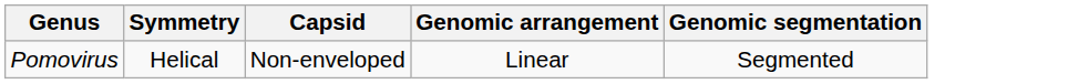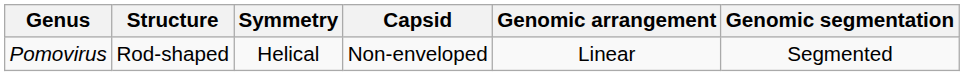+ column: Structure | Rod-shaped
